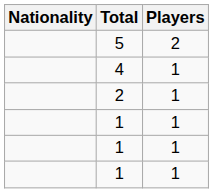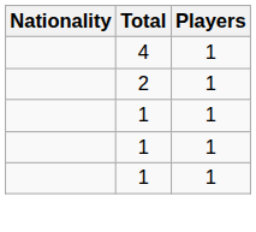- row: 5 | 2
